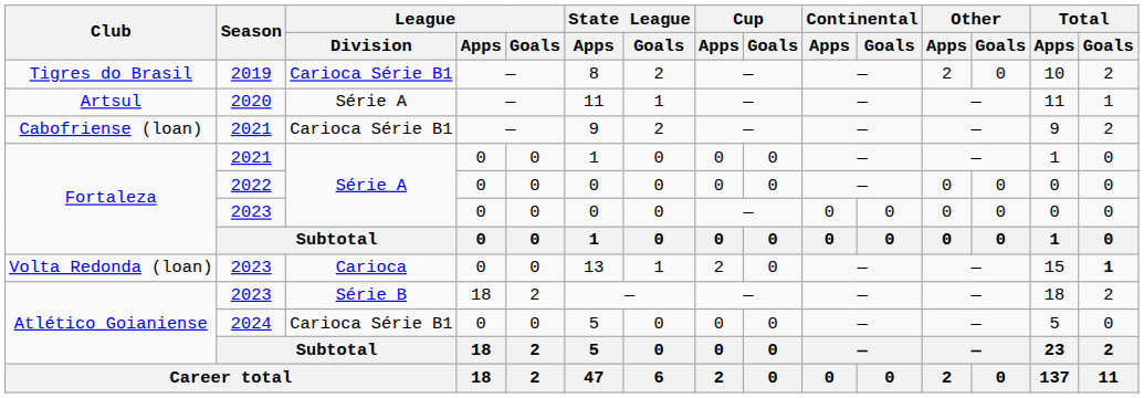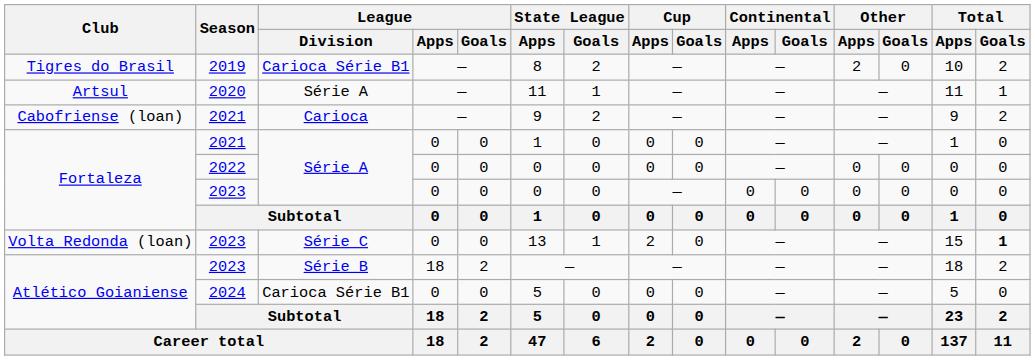Cabofriense (loan) | League / Division: Carioca Série B1 -> Carioca
Volta Redonda (loan) | League / Division: Carioca -> Série C
